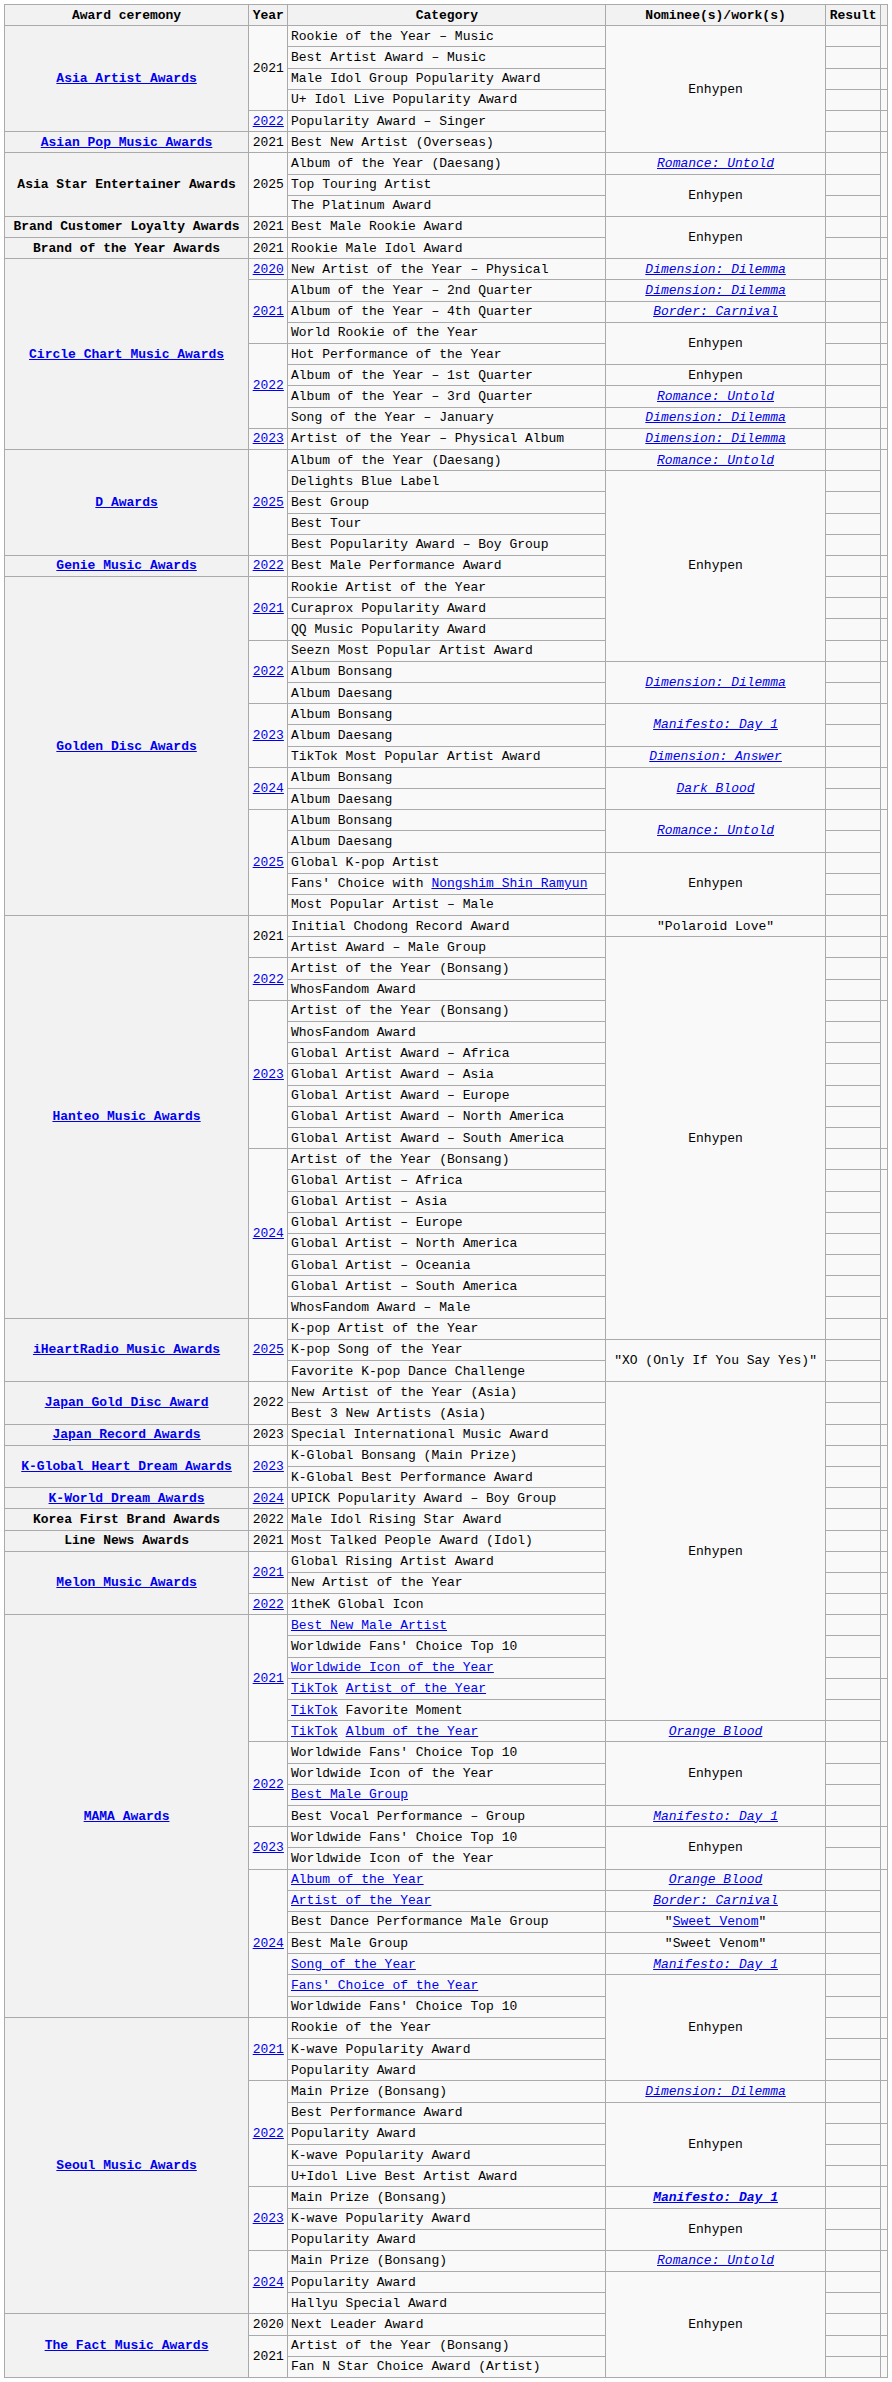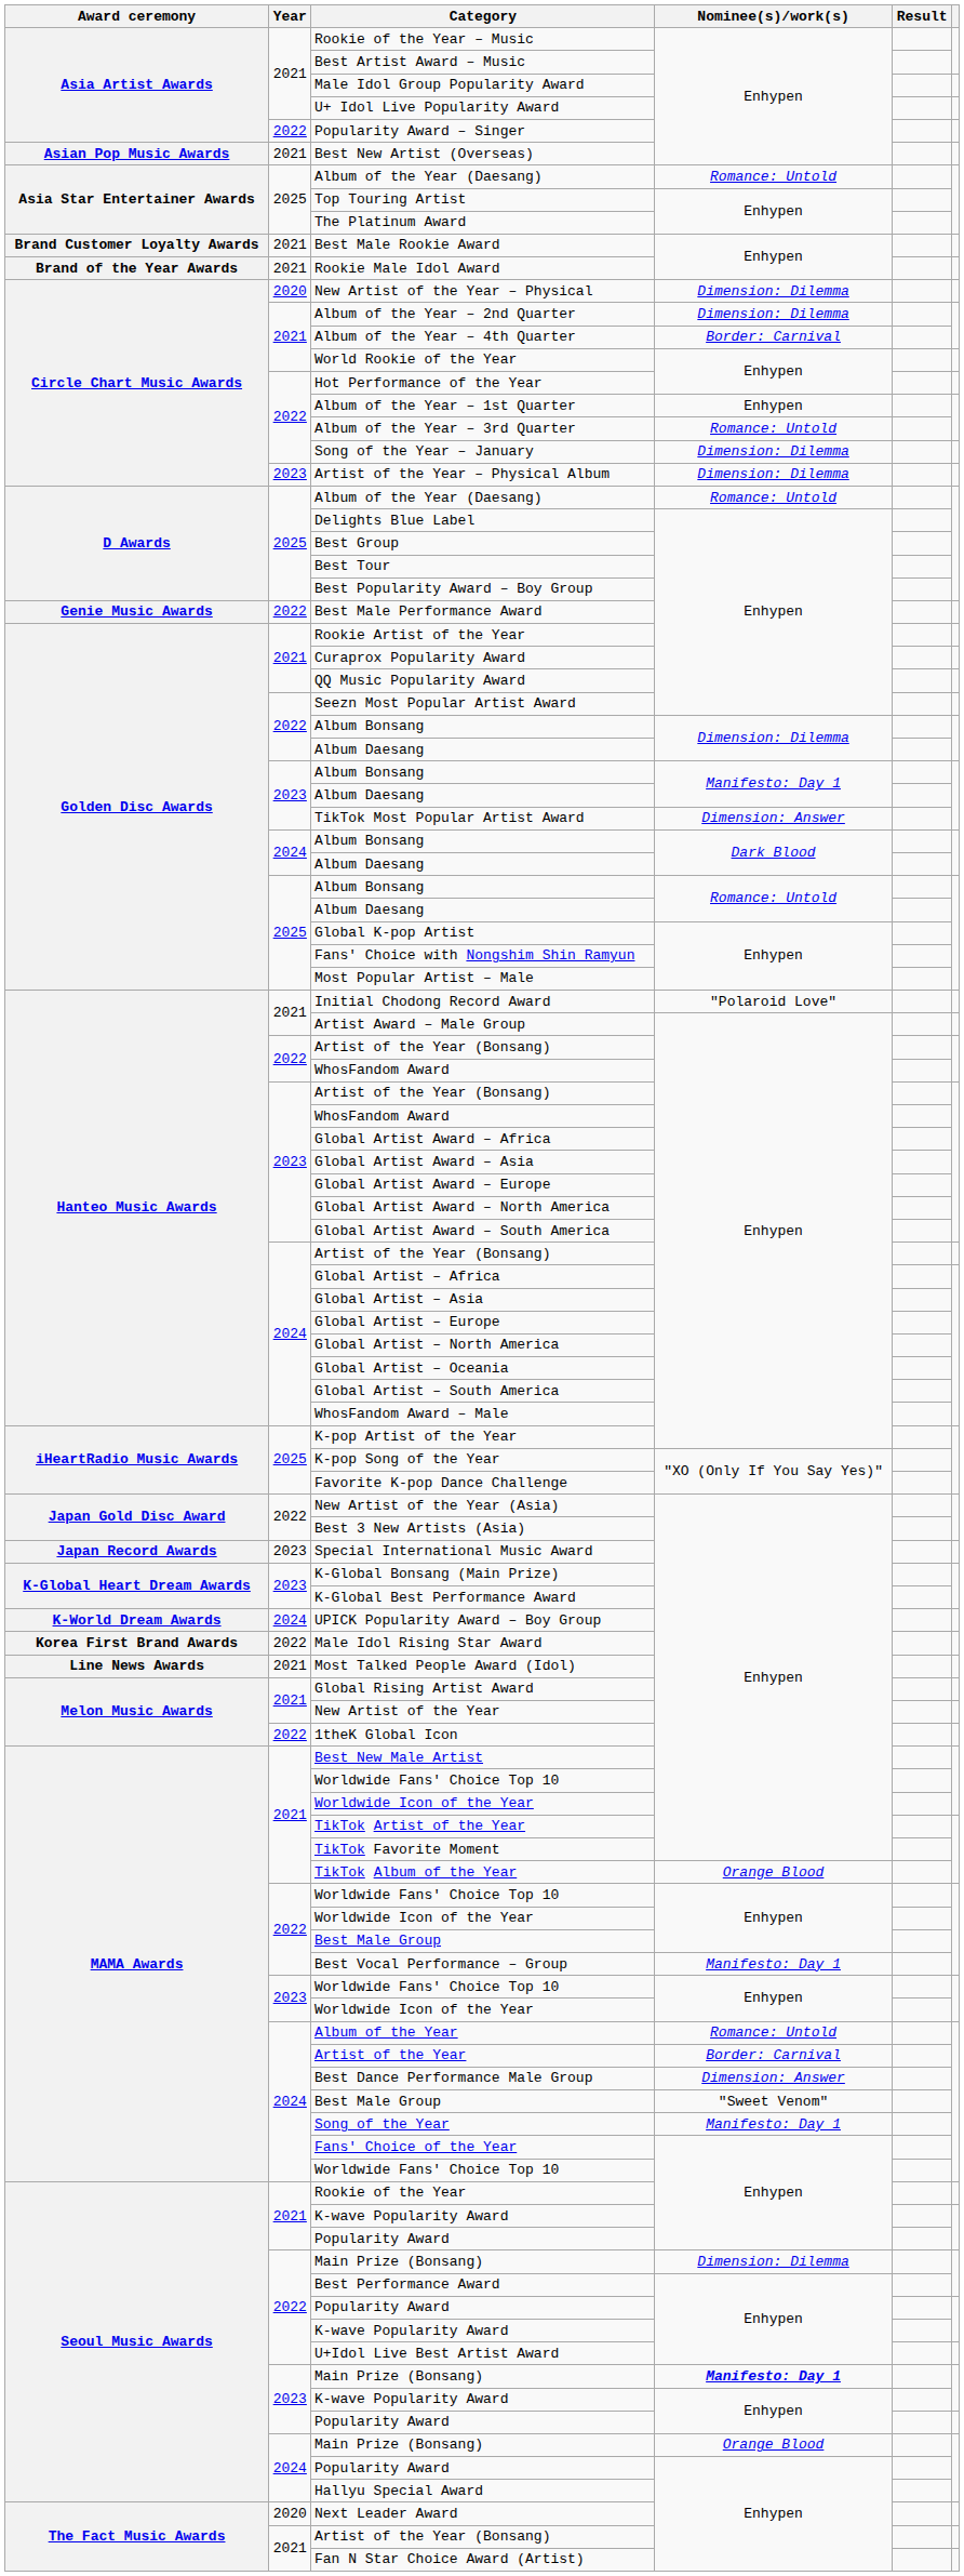Album of the Year | Nominee(s)/work(s): Orange Blood -> Romance: Untold
Best Dance Performance Male Group | Nominee(s)/work(s): "Sweet Venom" -> Dimension: Answer
2024 / Main Prize (Bonsang) | Nominee(s)/work(s): Romance: Untold -> Orange Blood
